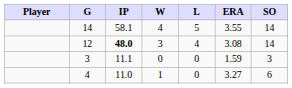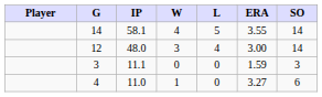12 | IP: bold -> normal
12 | ERA: 3.08 -> 3.00
